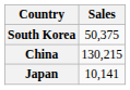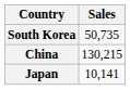South Korea | Sales: 50,375 -> 50,735
